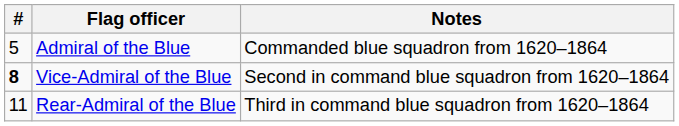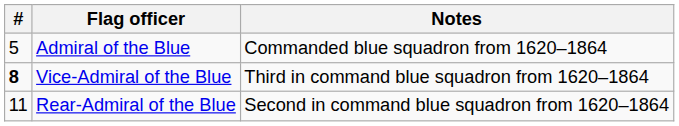Vice-Admiral of the Blue | Notes: Second in command blue squadron from 1620–1864 -> Third in command blue squadron from 1620–1864
Rear-Admiral of the Blue | Notes: Third in command blue squadron from 1620–1864 -> Second in command blue squadron from 1620–1864
